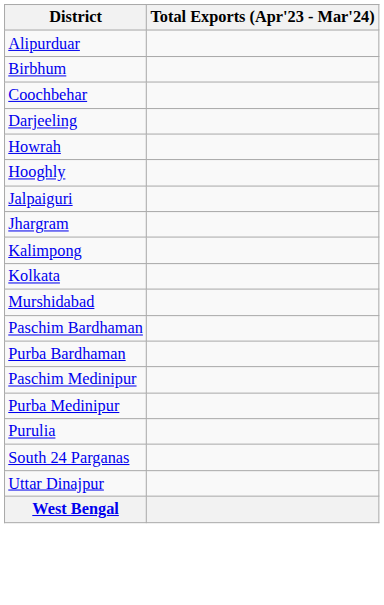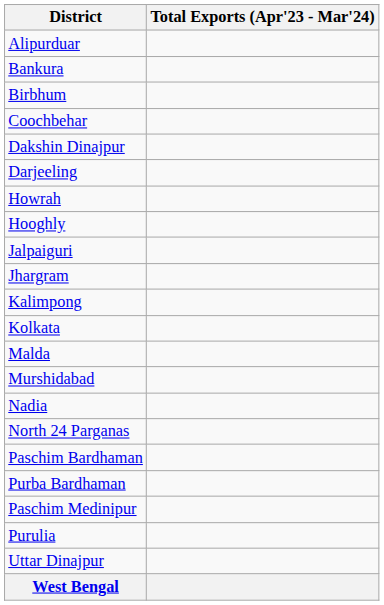+ row: Bankura
+ row: Dakshin Dinajpur
+ row: Malda
+ row: Nadia
+ row: North 24 Parganas
- row: Purba Medinipur
- row: South 24 Parganas
